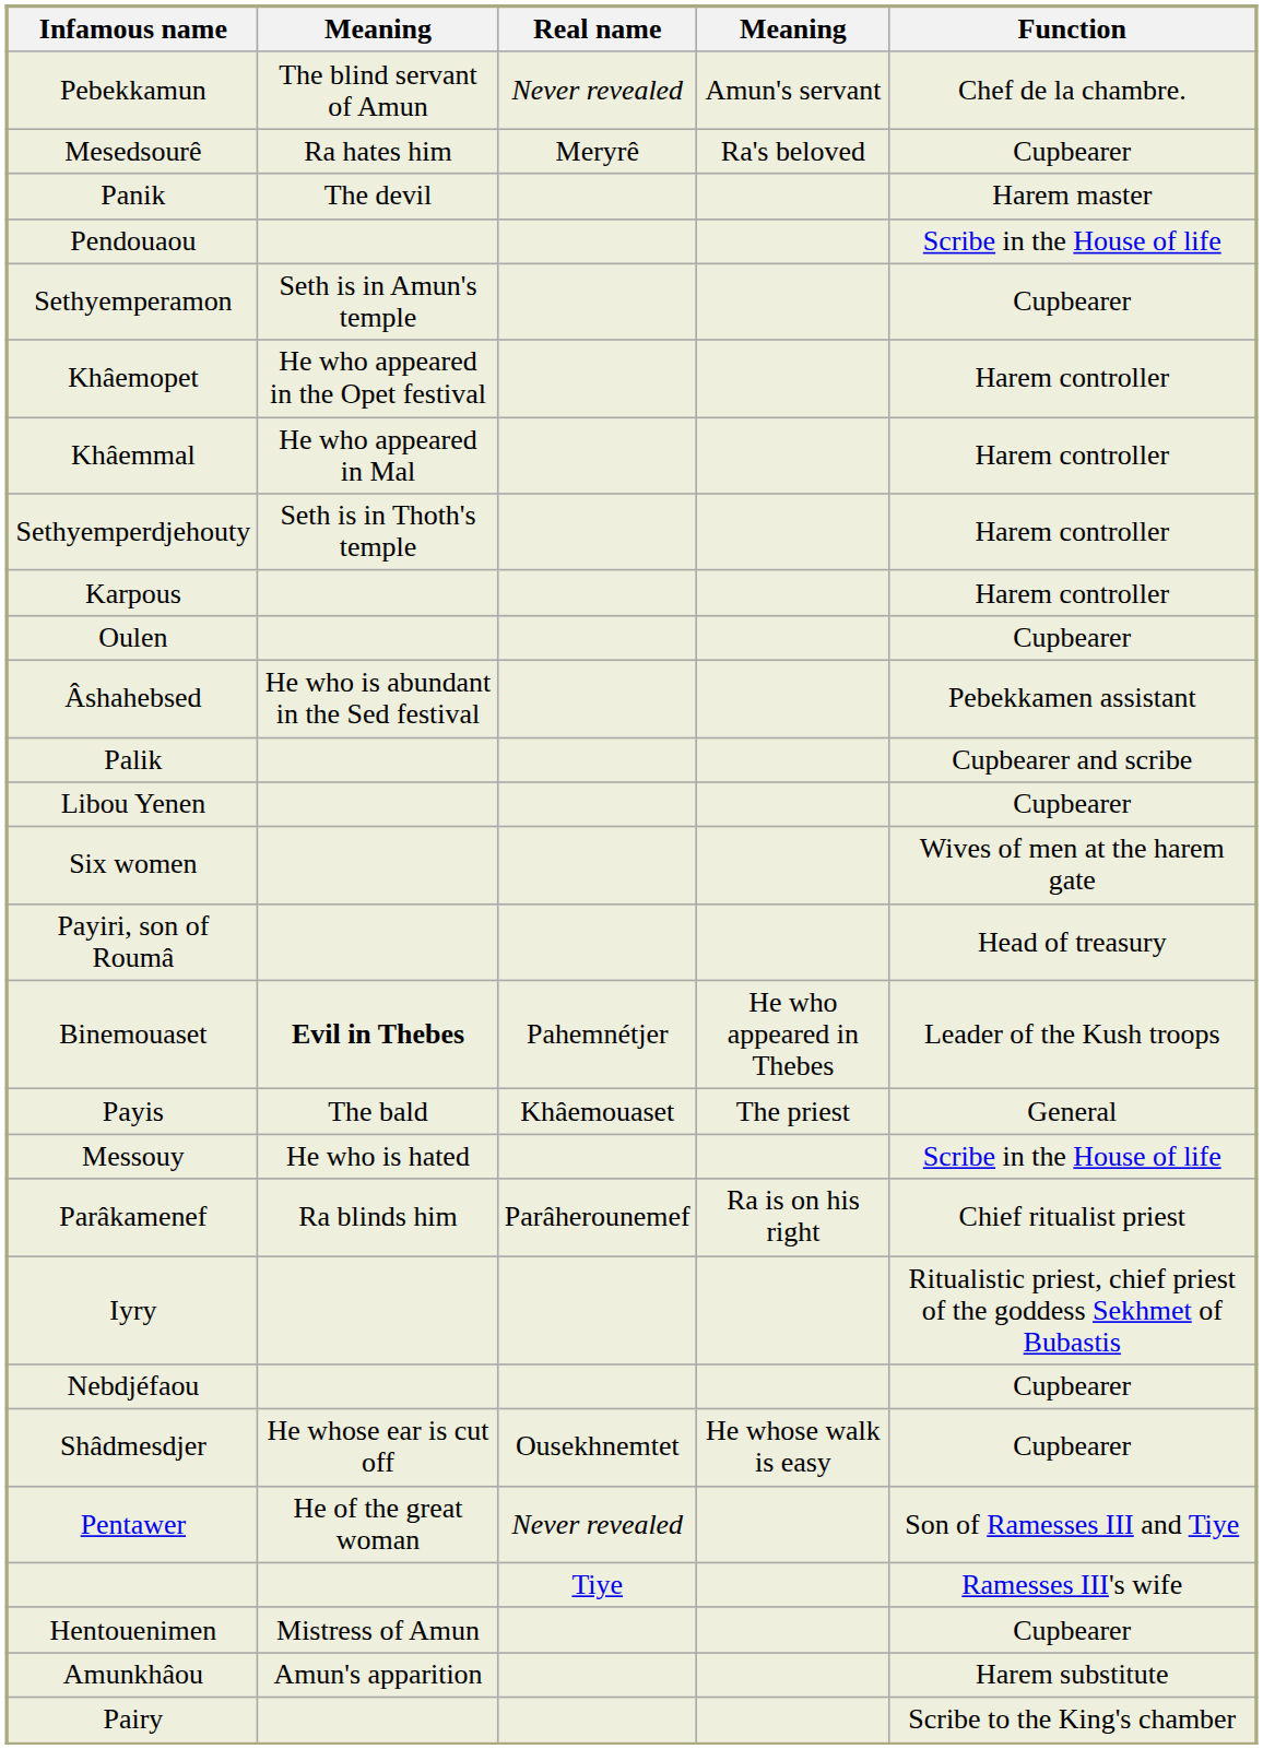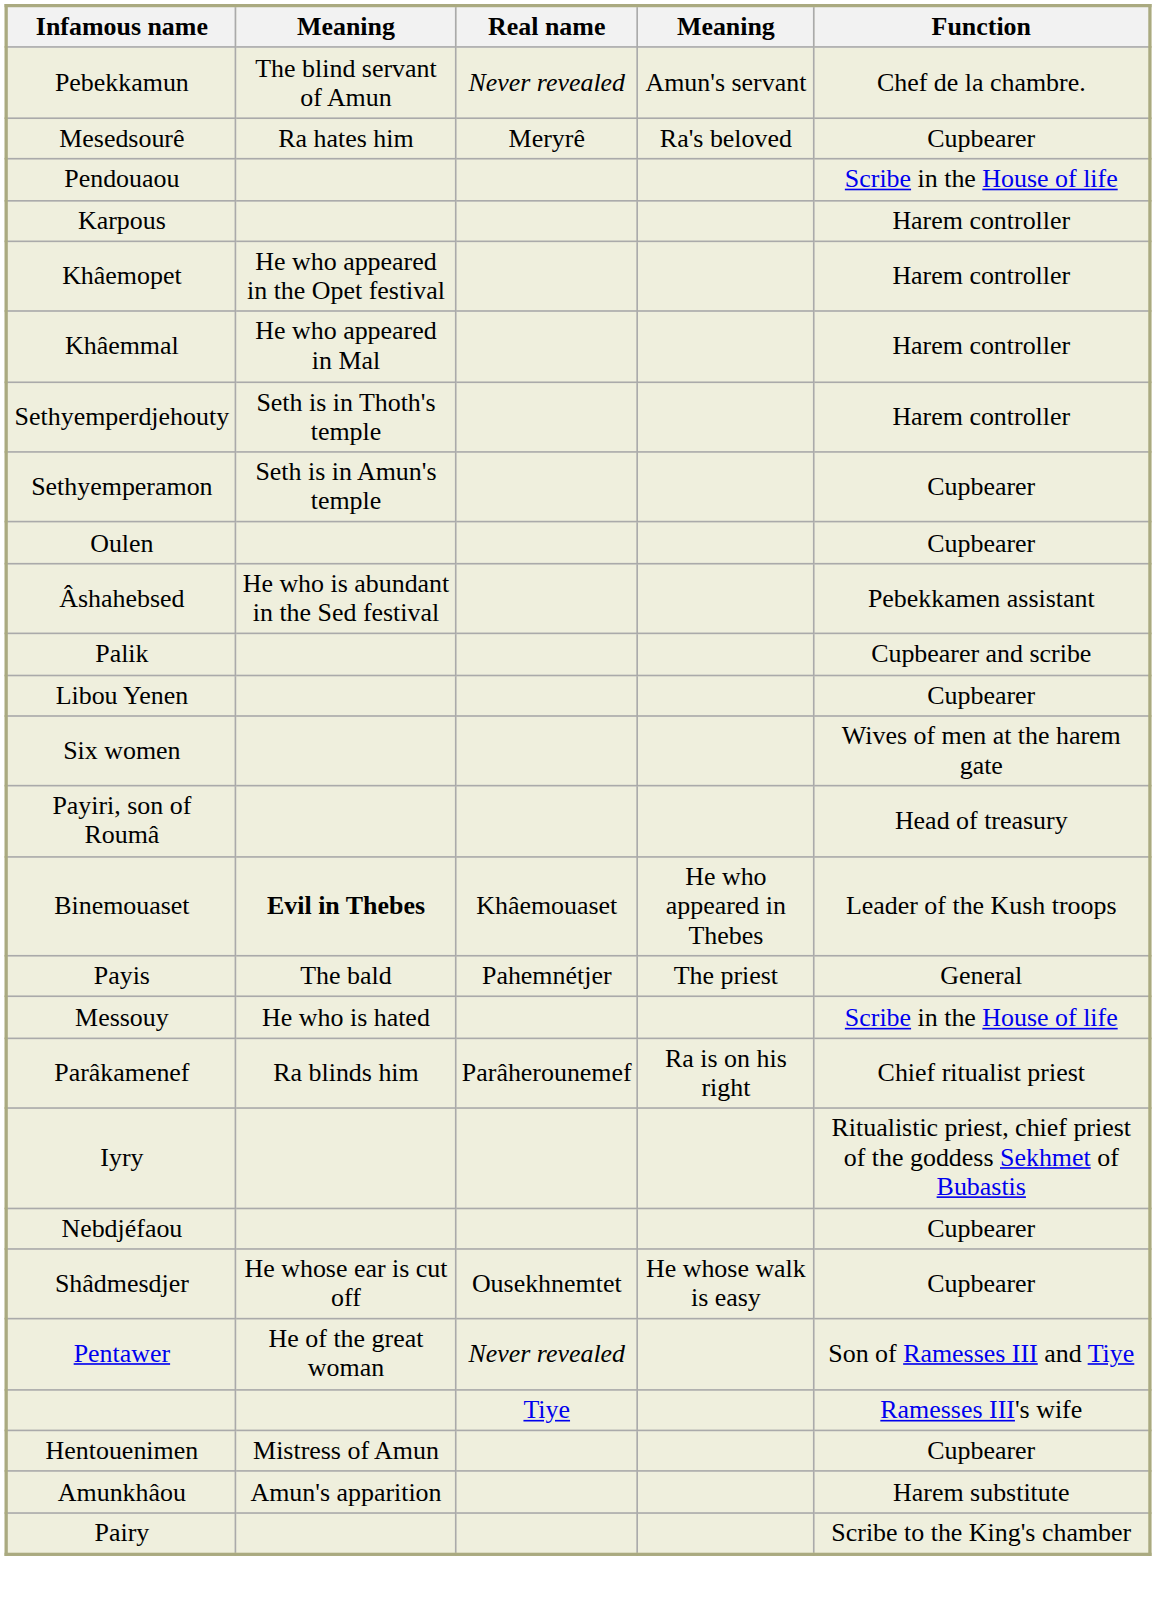- row: Panik | The devil | Harem master
rows swapped: Karpous <-> Sethyemperamon
Binemouaset | Real name: Pahemnétjer -> Khâemouaset
Payis | Real name: Khâemouaset -> Pahemnétjer
